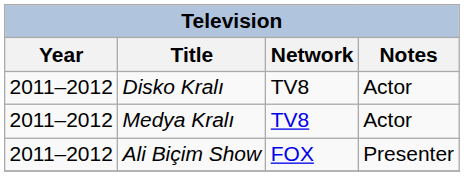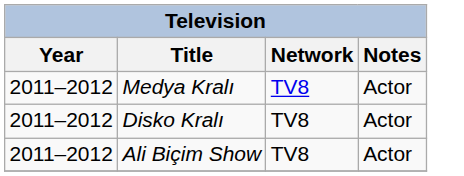rows swapped: Medya Kralı <-> Disko Kralı
Ali Biçim Show | Network: FOX -> TV8
Ali Biçim Show | Notes: Presenter -> Actor
